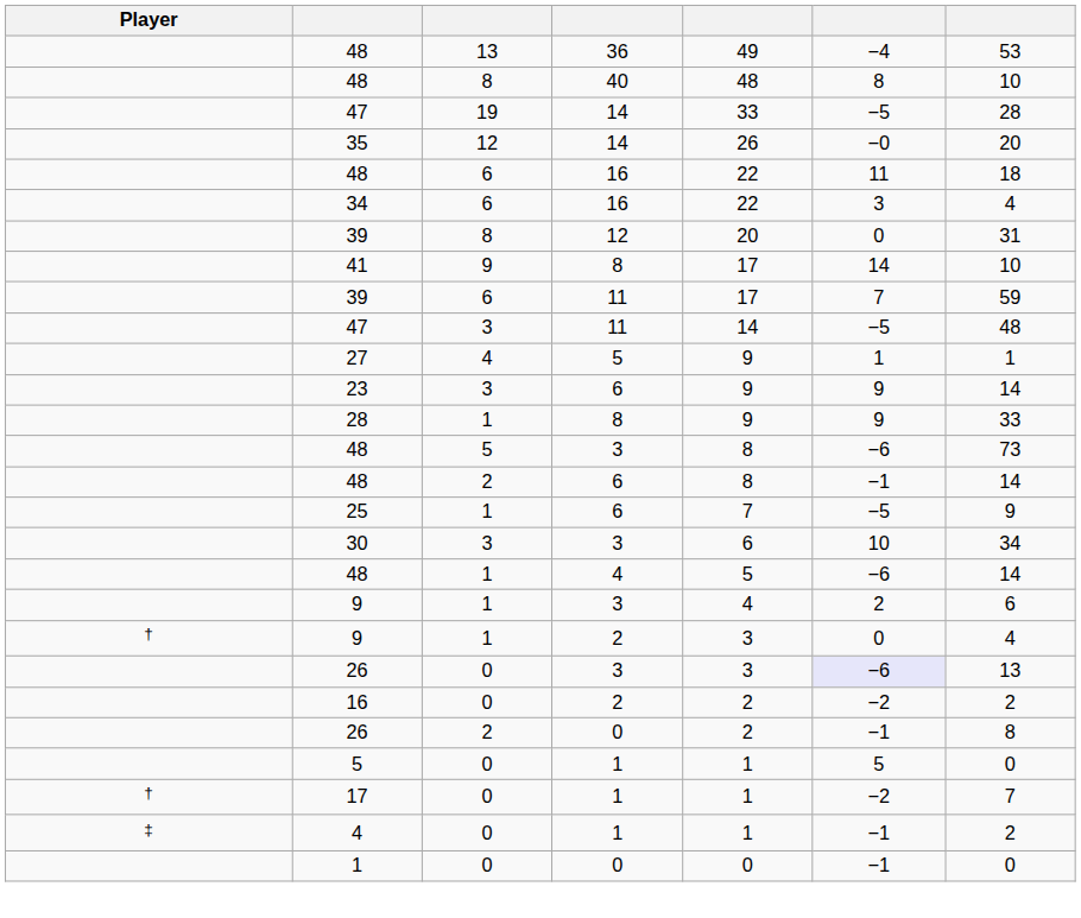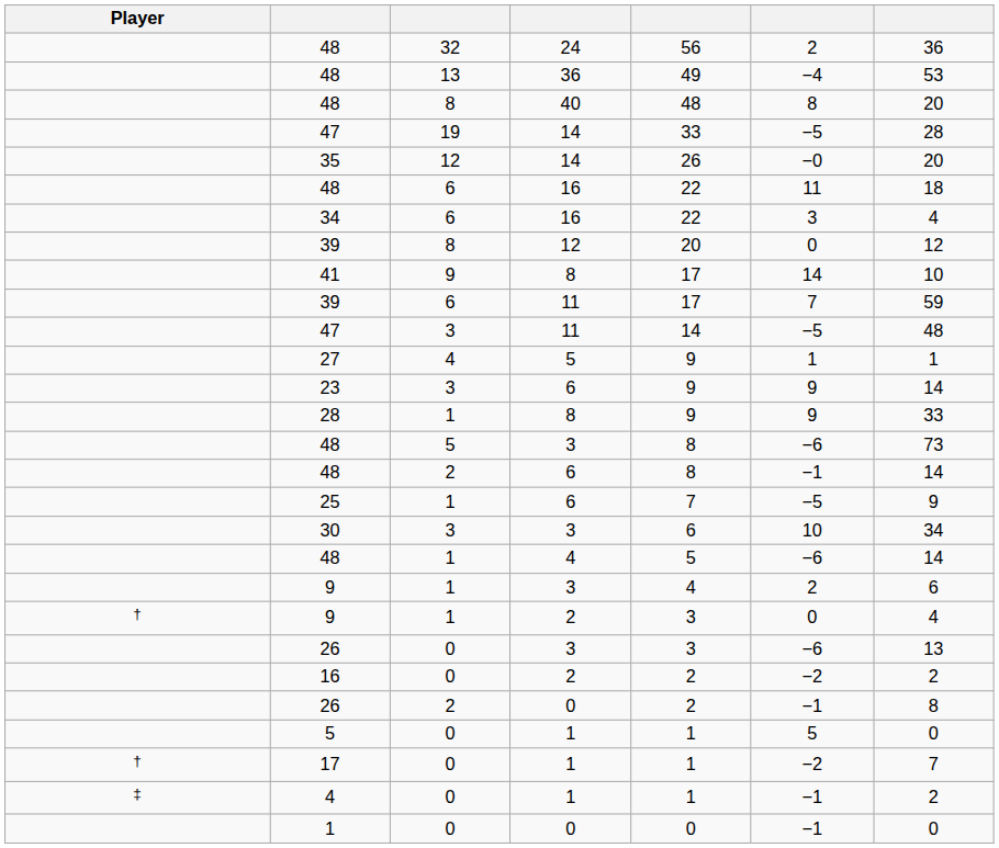+ row: 48 | 32 | 24 | 56 | 2 | 36
48 / 40 | column 7: 10 -> 20
39 / 12 | column 7: 31 -> 12
26 / 3 | column 6: lavender background -> no background
